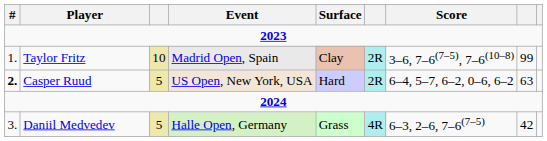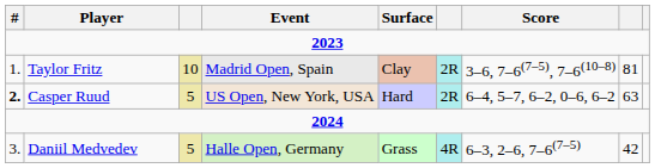Taylor Fritz | column 8: 99 -> 81
